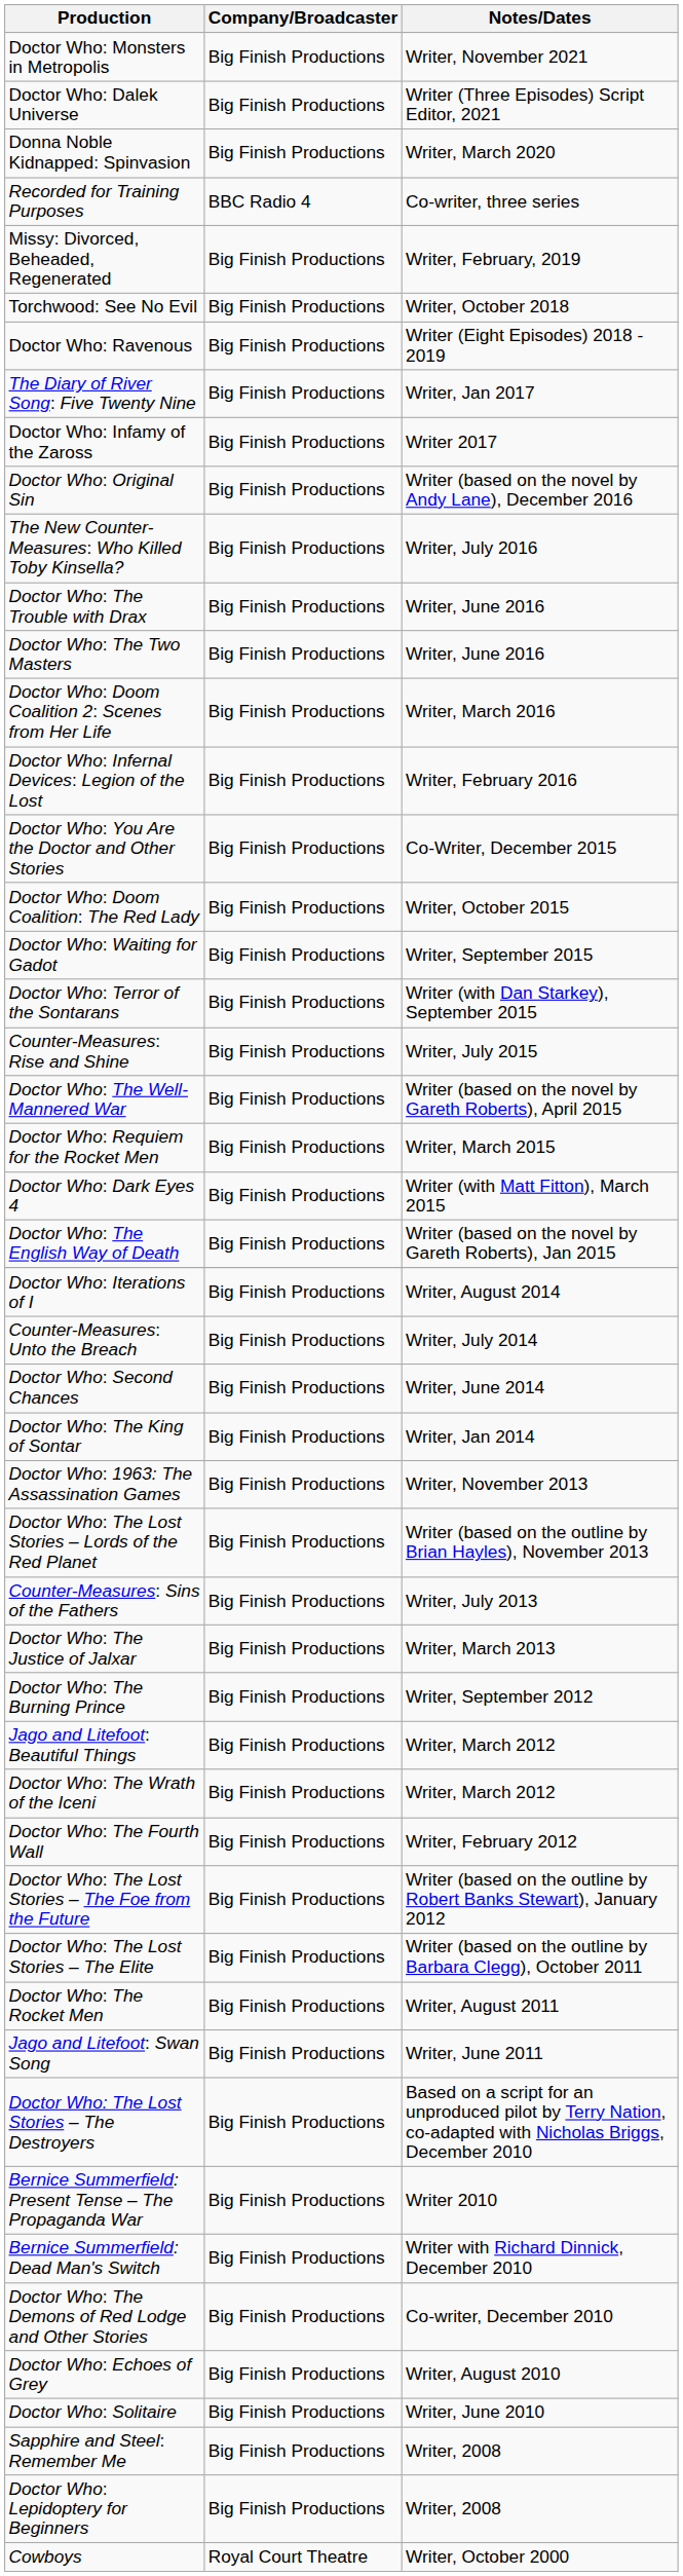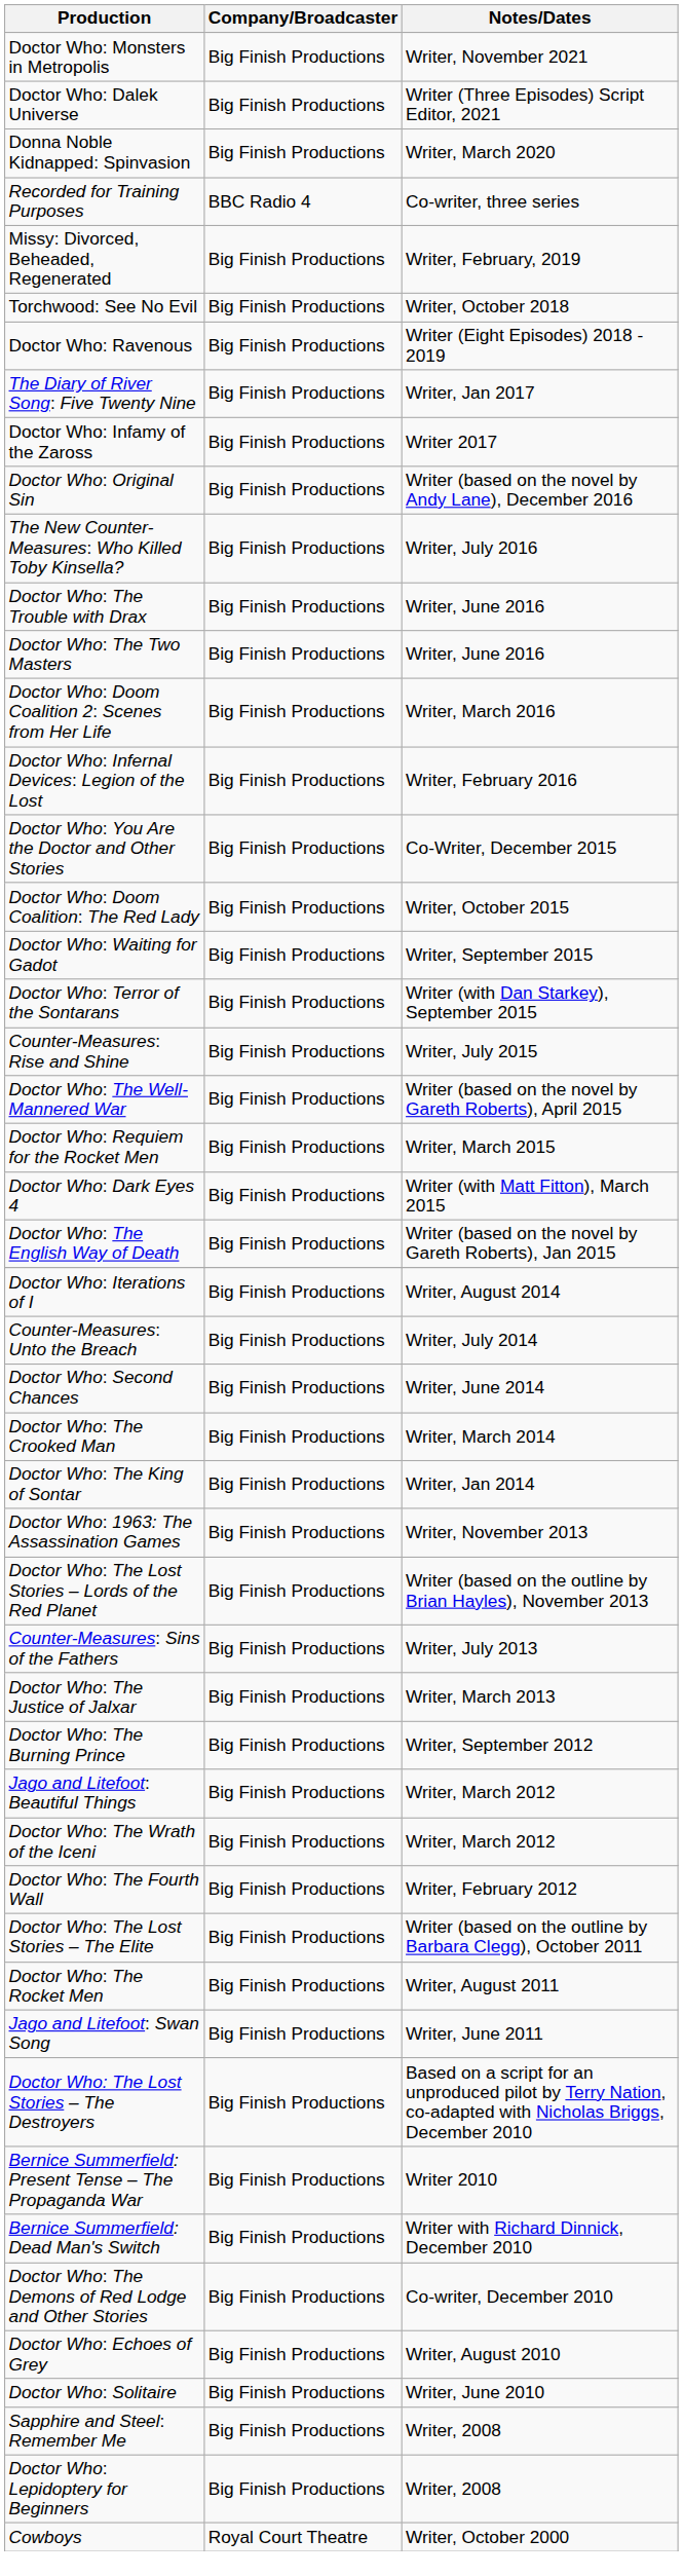+ row: Doctor Who: The Crooked Man | Big Finish Productions | Writer, March 2014
- row: Doctor Who: The Lost Stories – The Foe from the Future | Big Finish Productions | Writer (based on the outline by Robert Banks Stewart), January 2012
